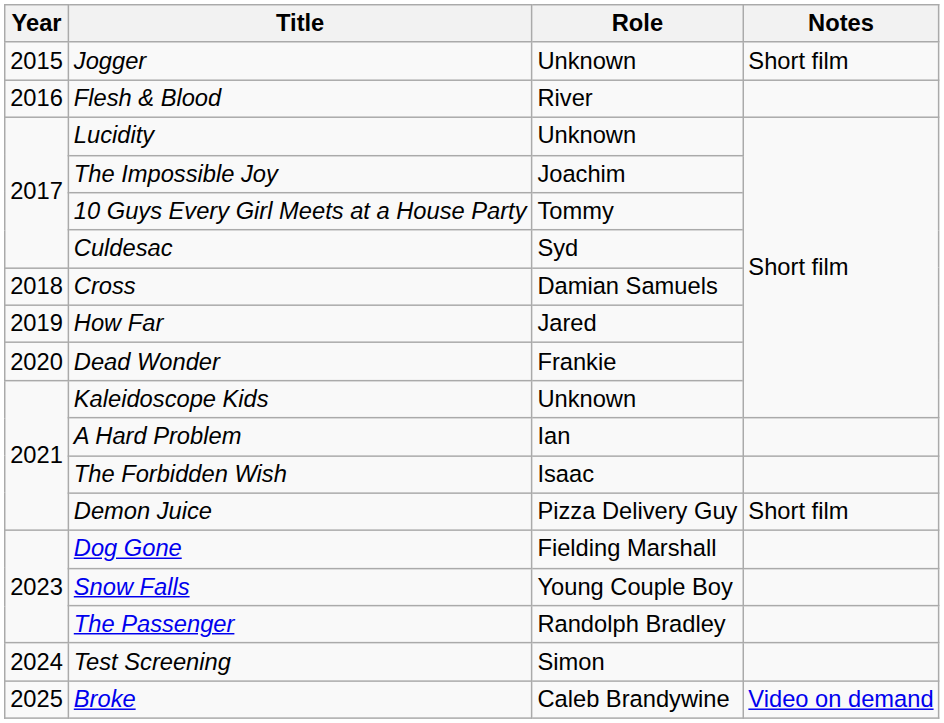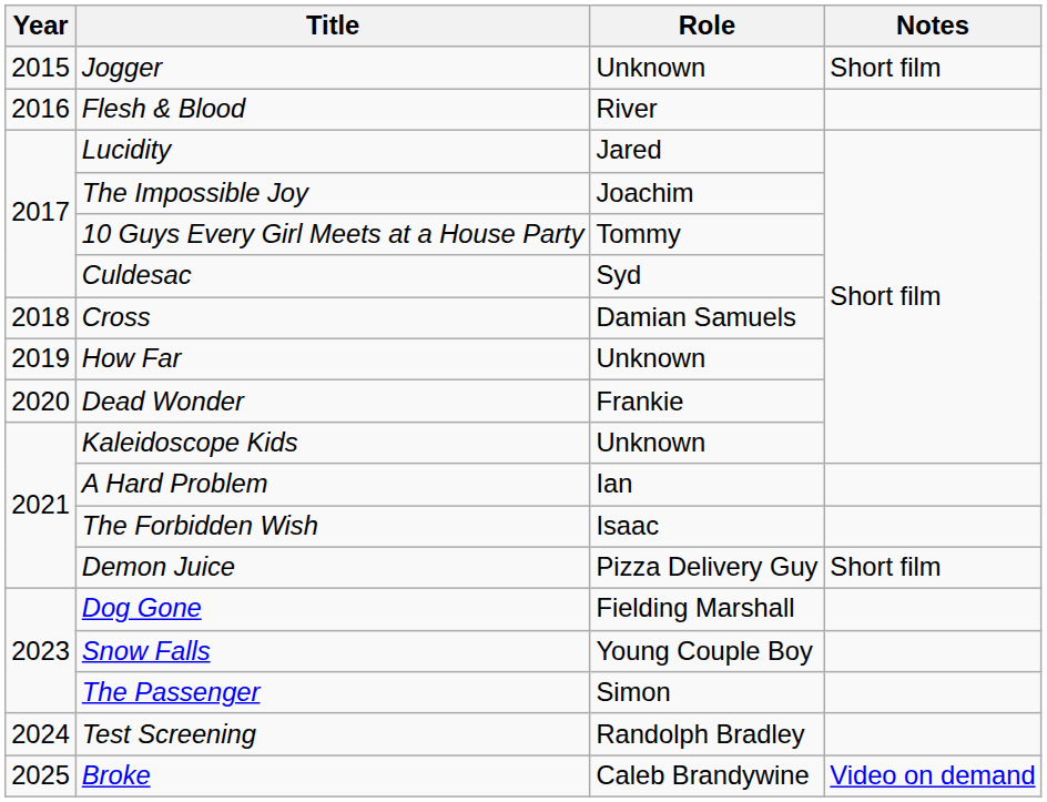Lucidity | Role: Unknown -> Jared
How Far | Role: Jared -> Unknown
The Passenger | Role: Randolph Bradley -> Simon
Test Screening | Role: Simon -> Randolph Bradley
